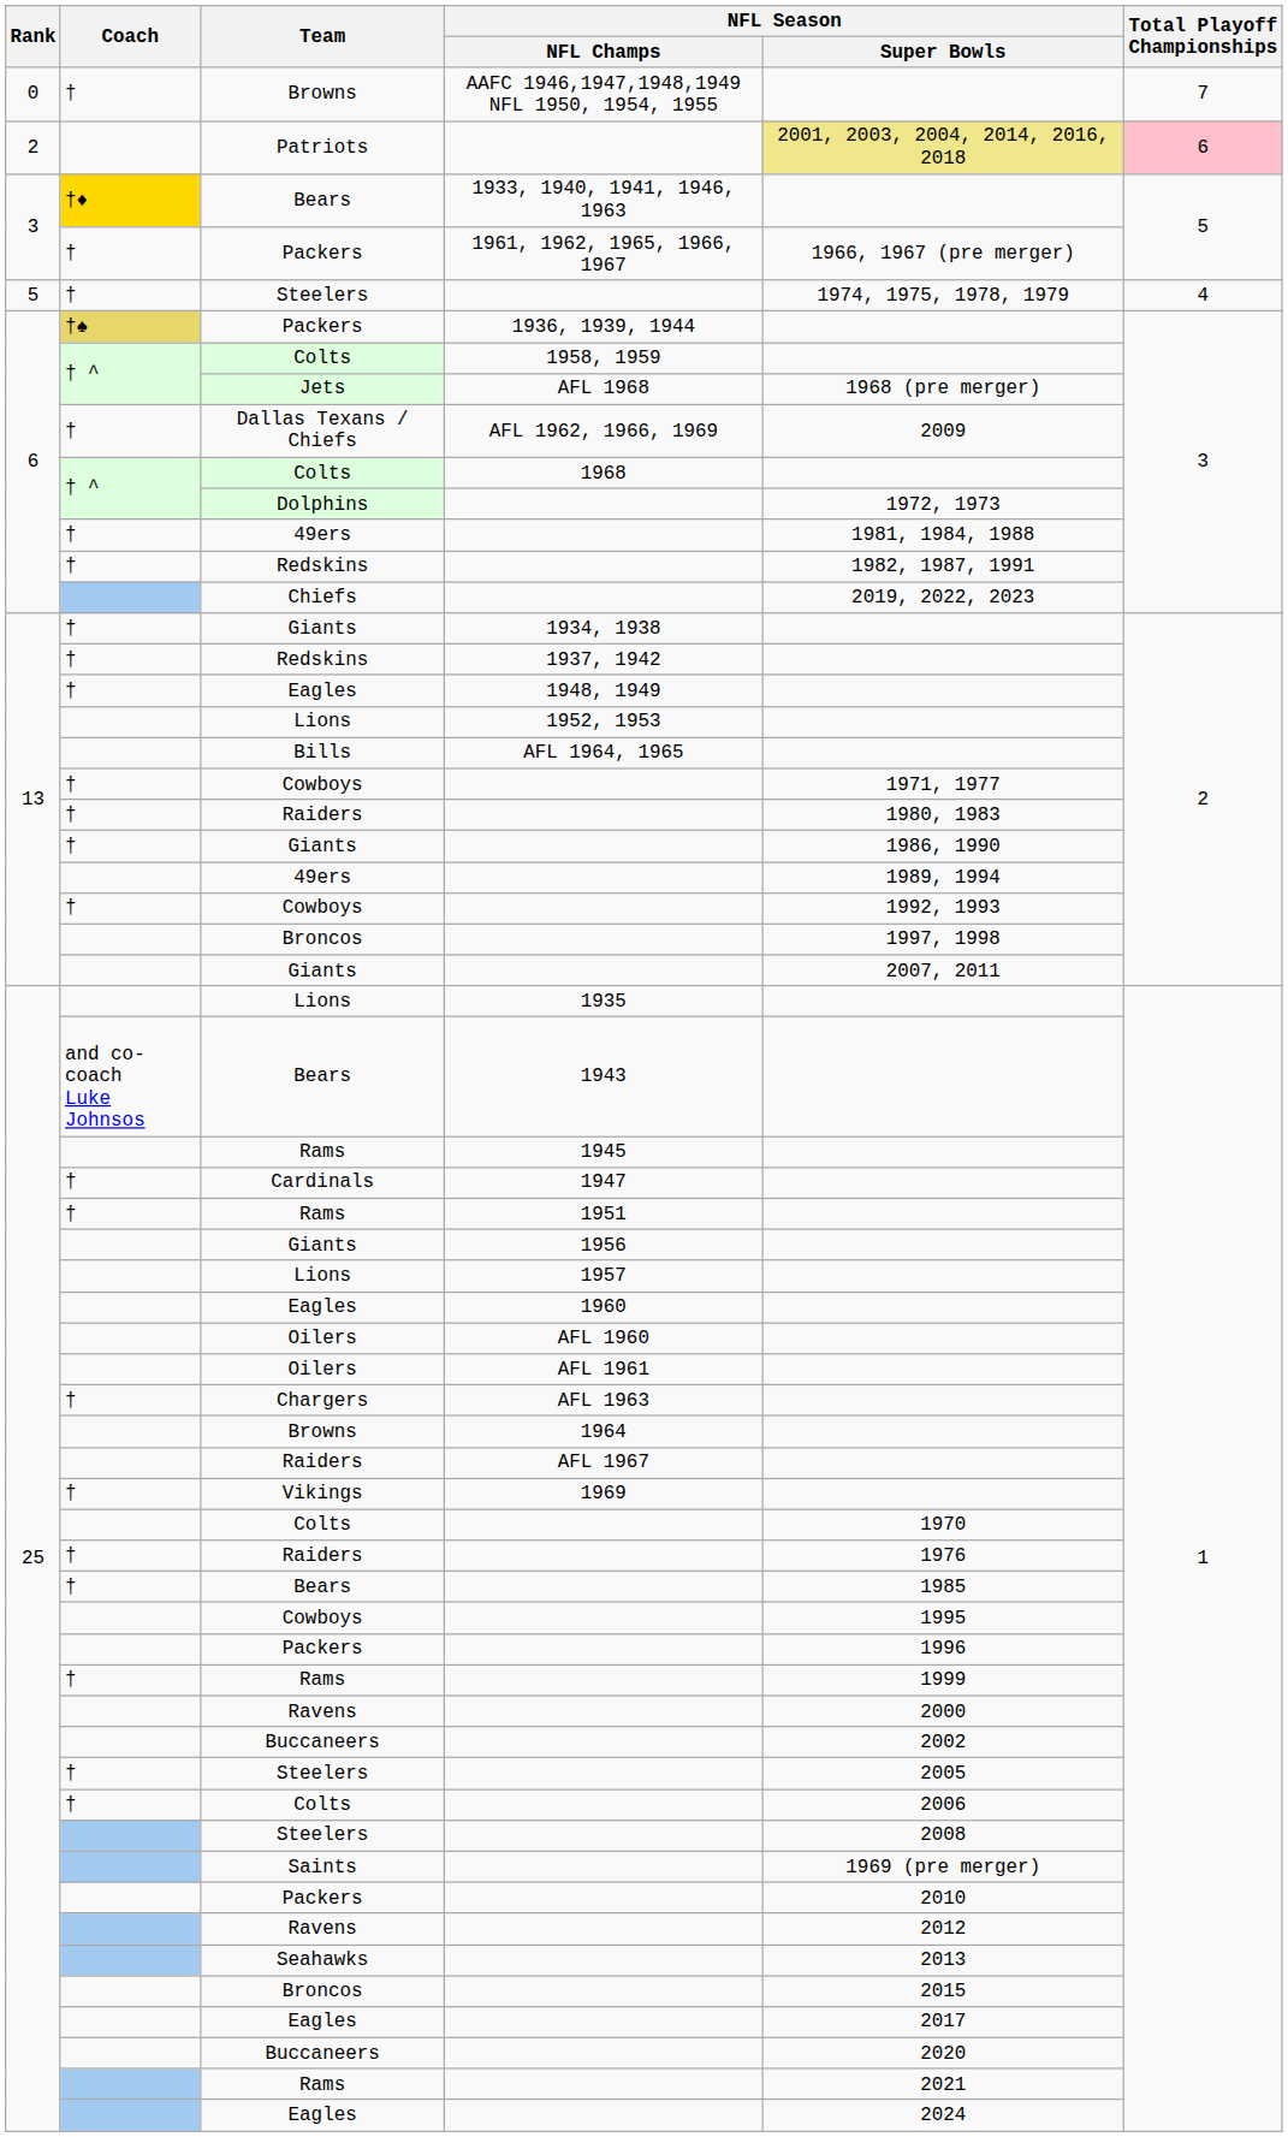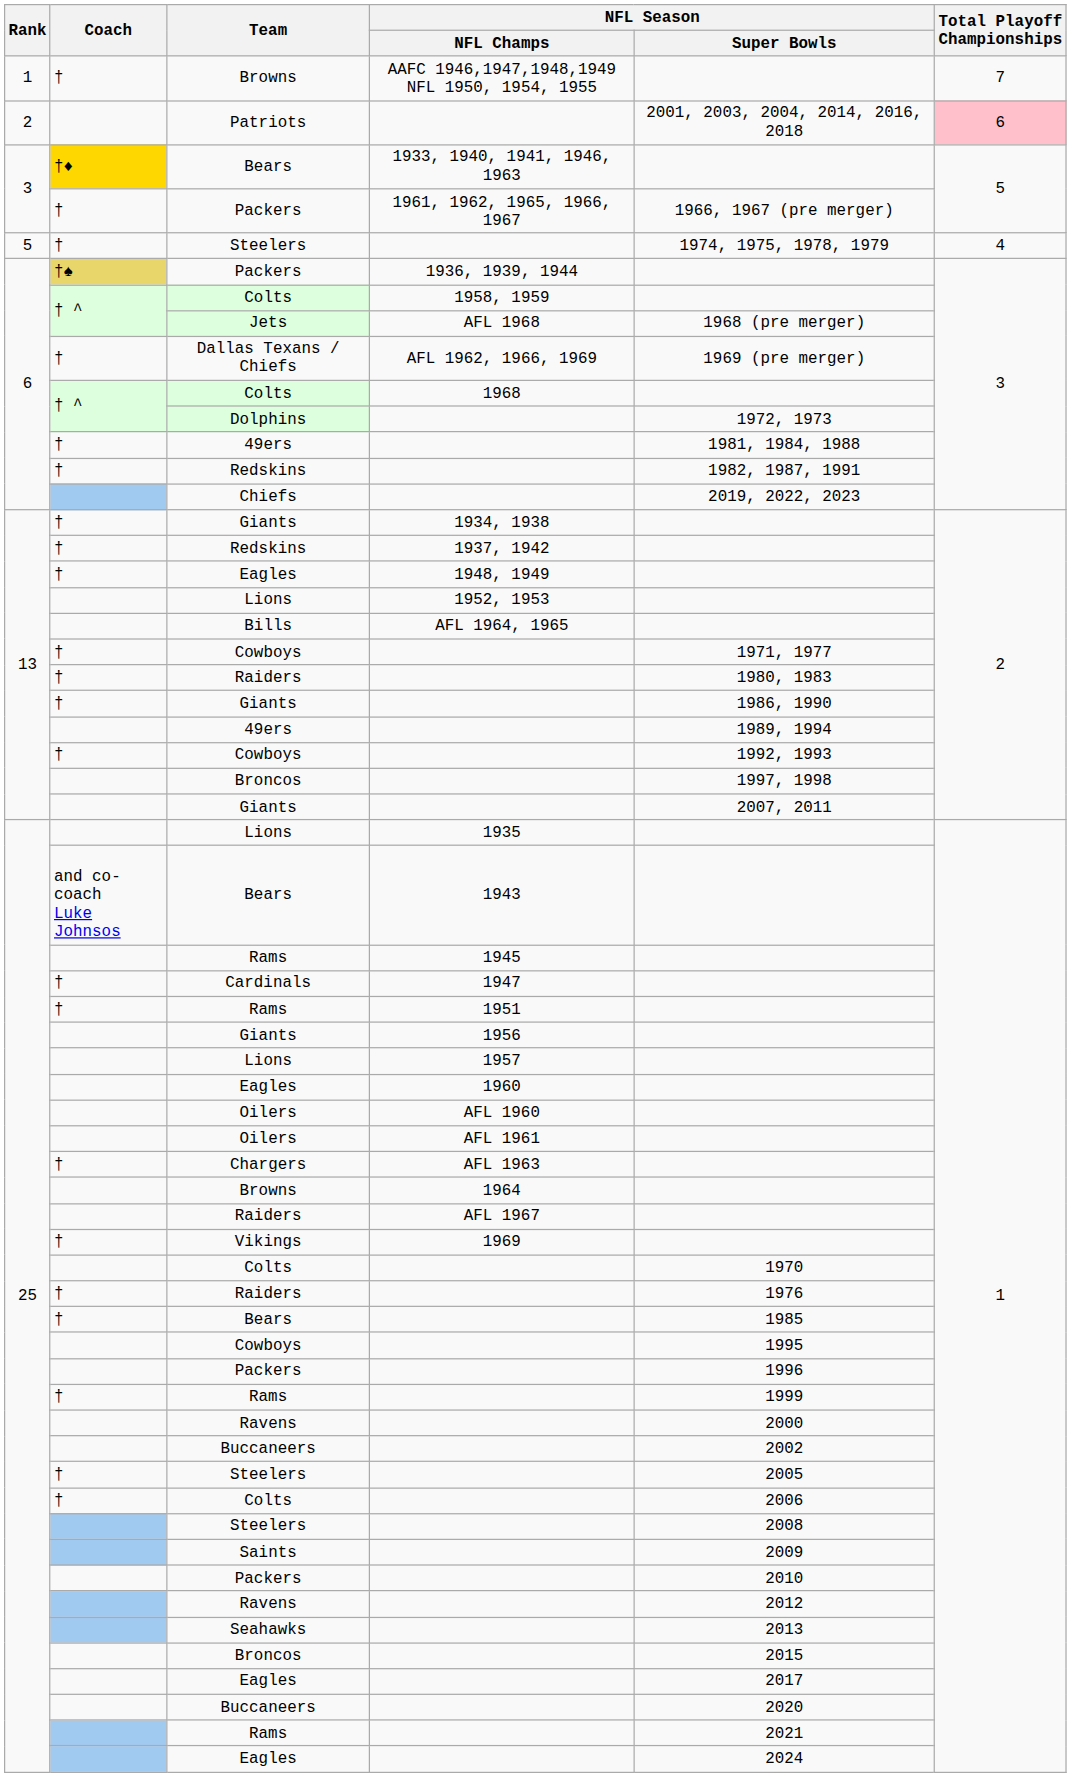Browns / AAFC 1946,1947,1948,1949 NFL 1950, 1954, 1955 | Rank: 0 -> 1
Patriots | NFL Season / Super Bowls: khaki background -> no background
Dallas Texans / Chiefs | NFL Season / Super Bowls: 2009 -> 1969 (pre merger)
Saints | NFL Season / Super Bowls: 1969 (pre merger) -> 2009
